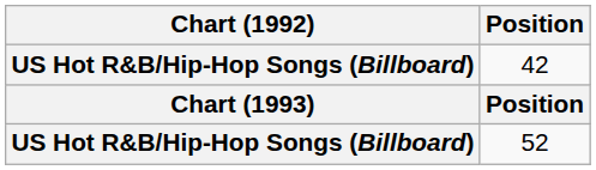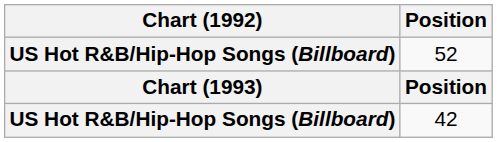rows swapped: 42 <-> 52
